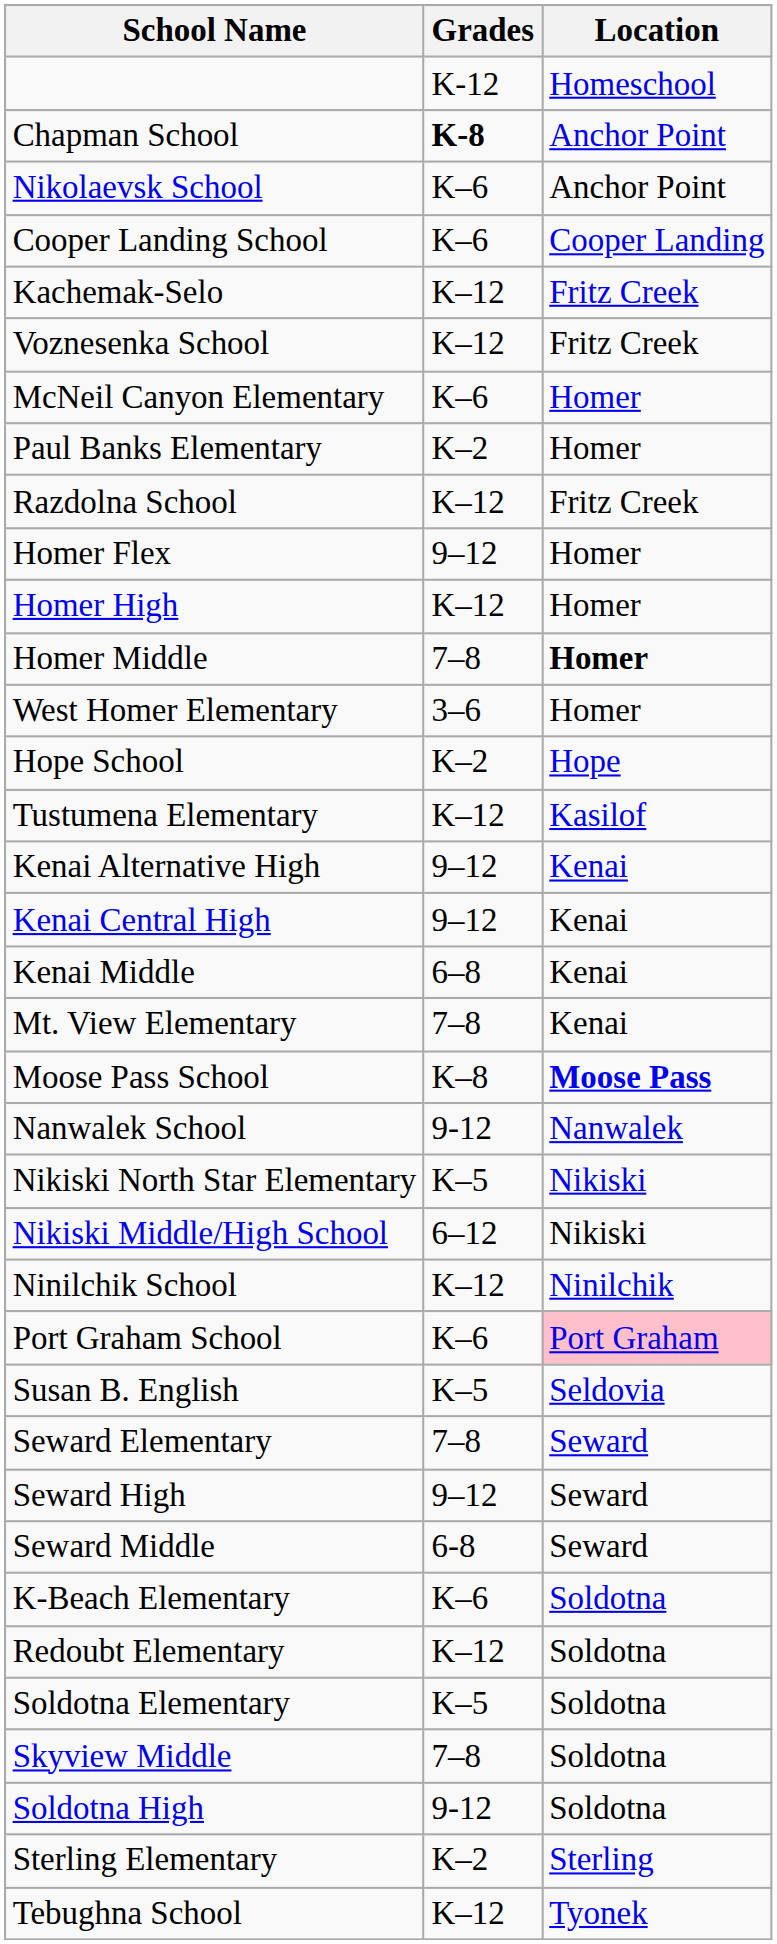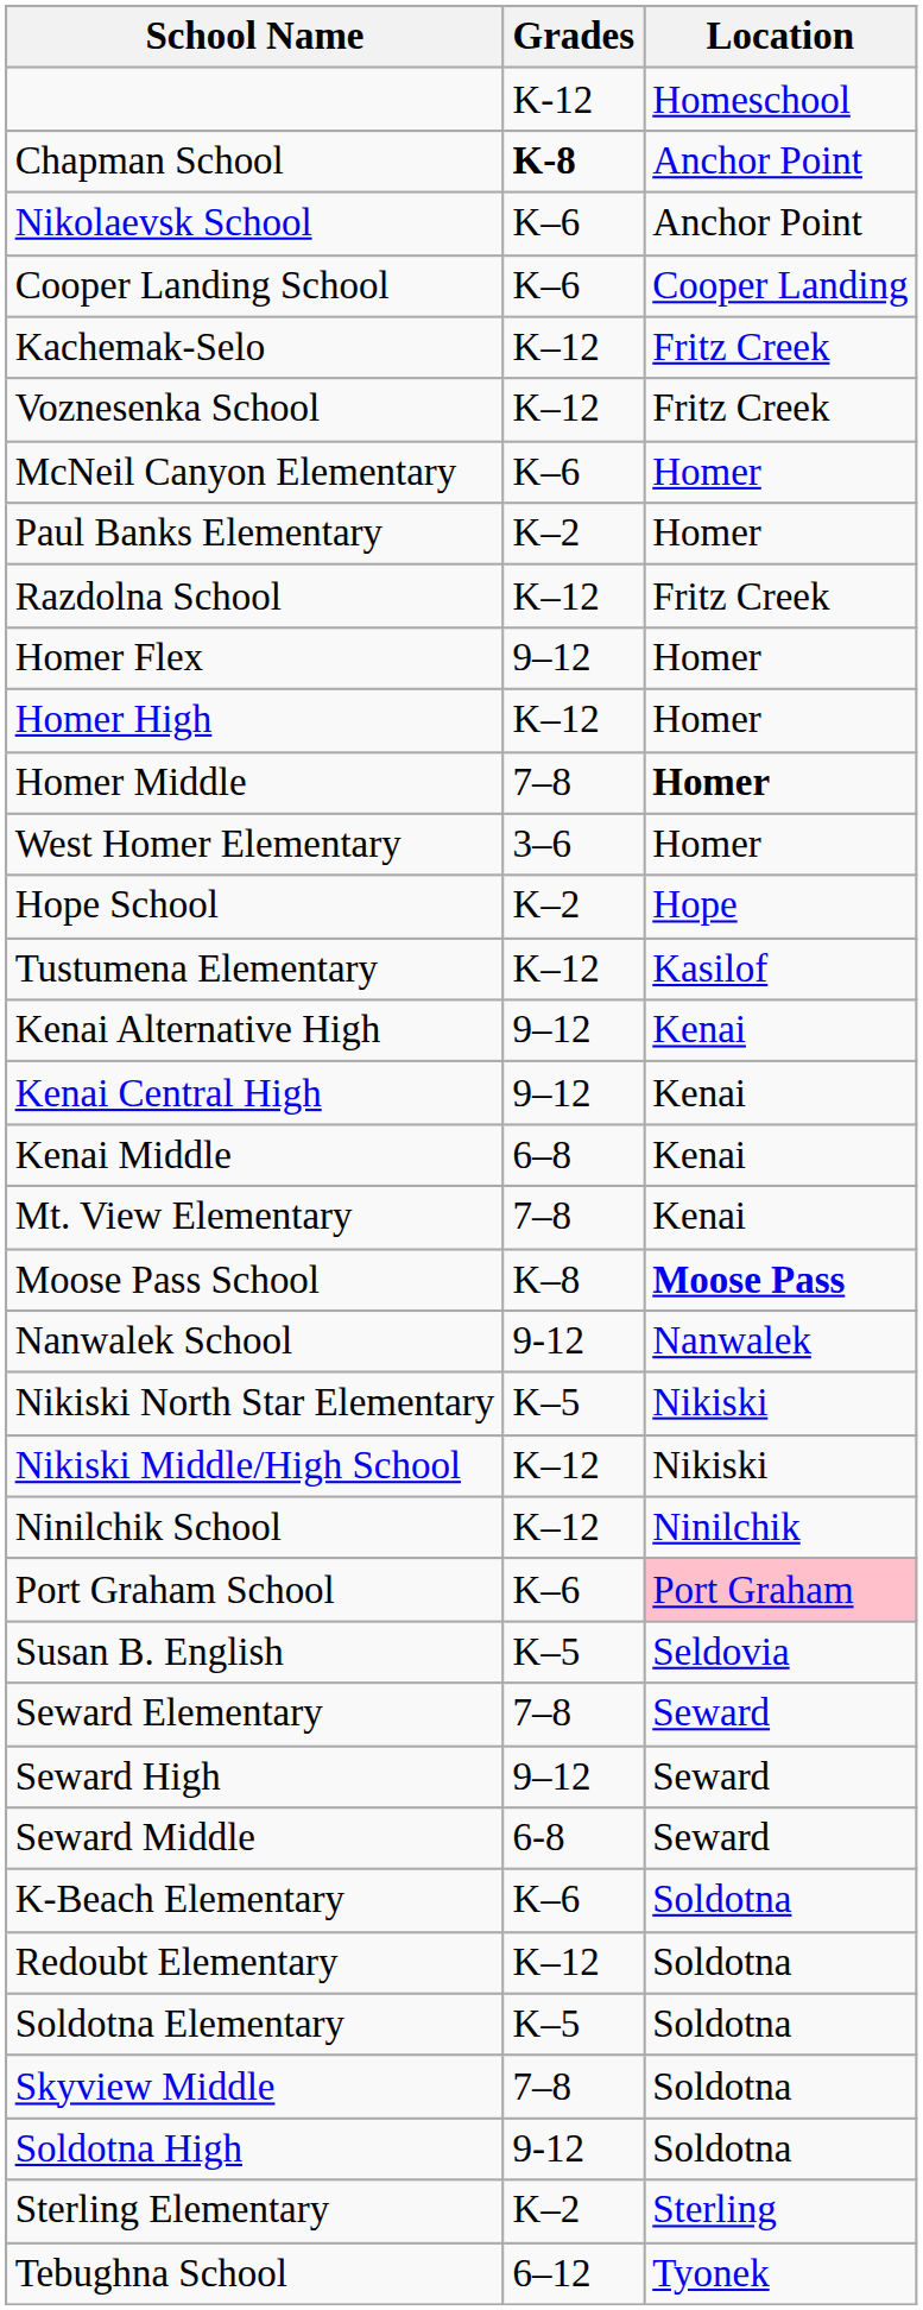Nikiski Middle/High School | Grades: 6–12 -> K–12
Tebughna School | Grades: K–12 -> 6–12
